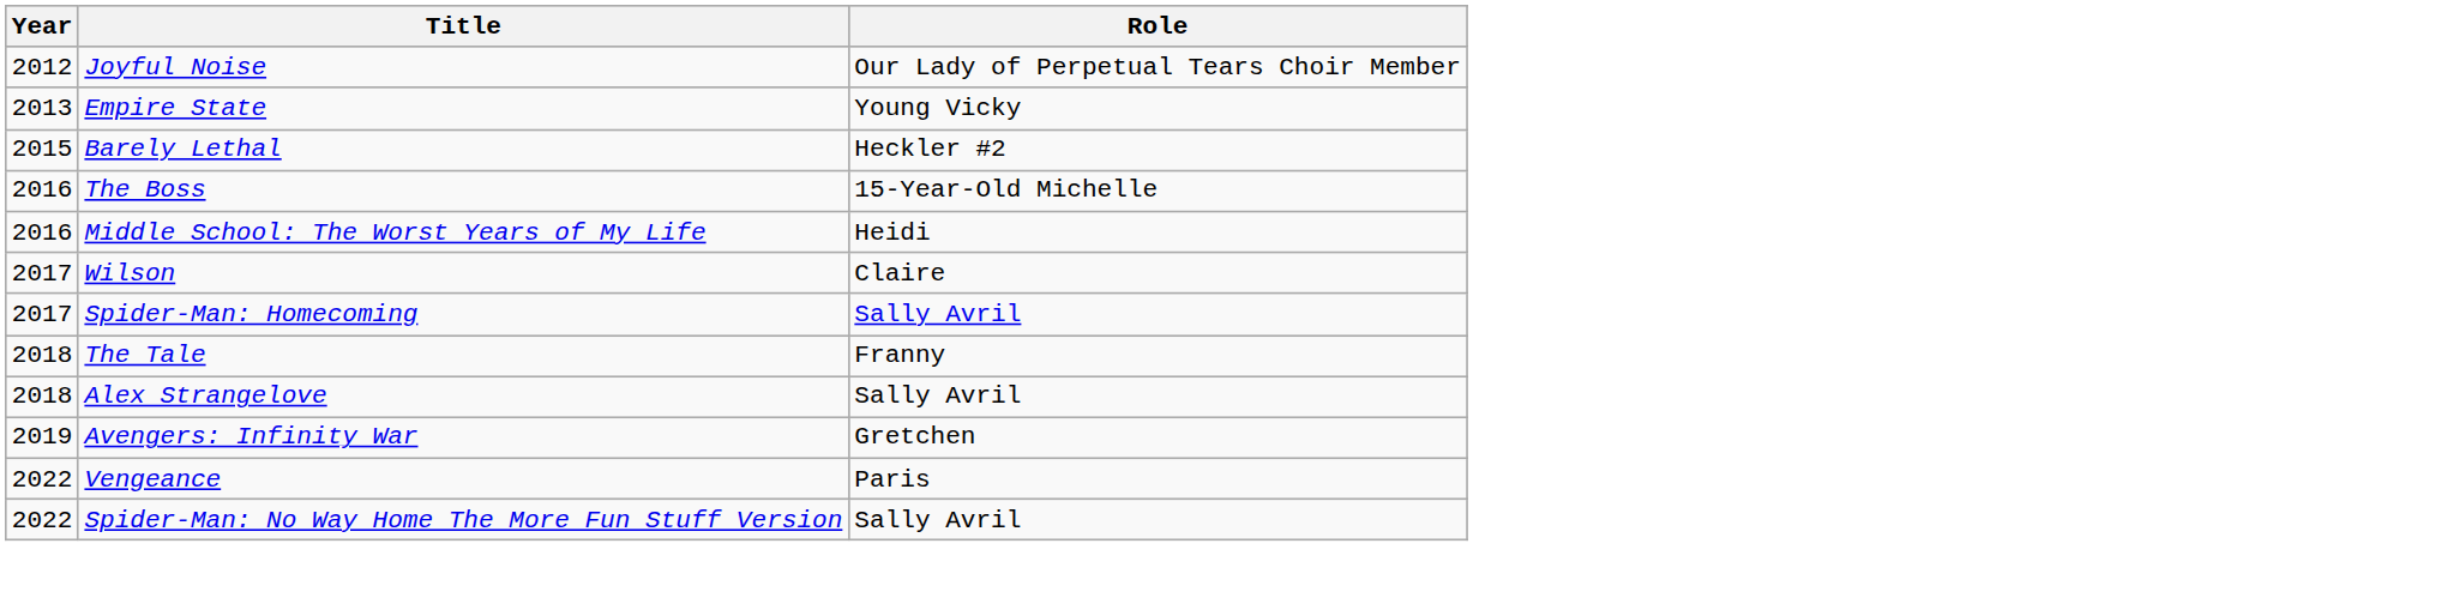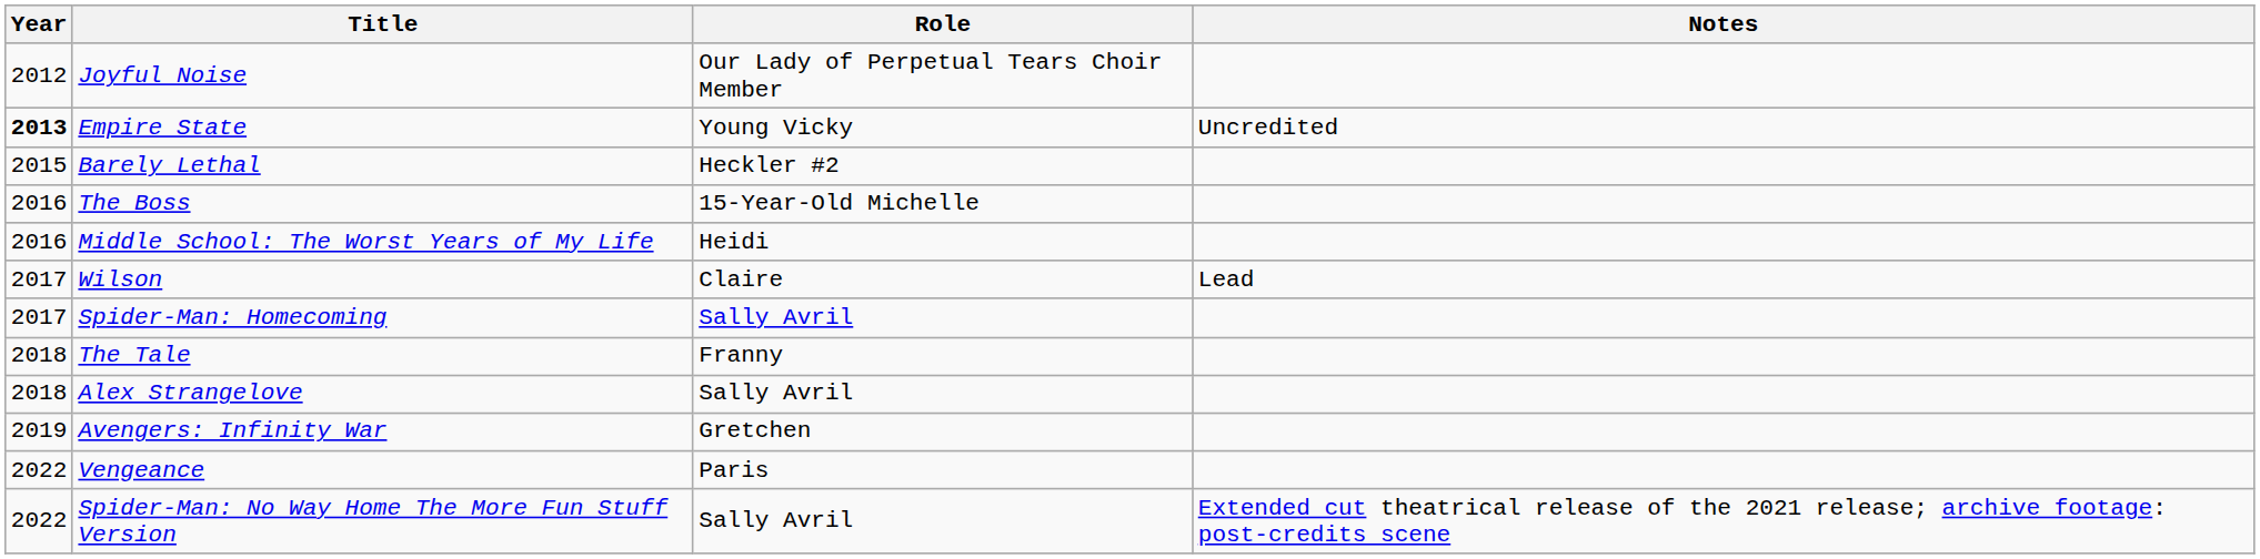+ column: Notes | Uncredited | Lead | Extended cut theatrical release of the 2021 release; archive footage: post-credits scene
Empire State | Year: normal -> bold
